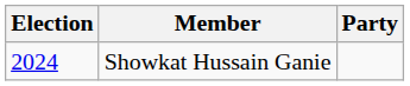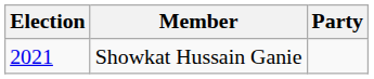Showkat Hussain Ganie | Election: 2024 -> 2021
